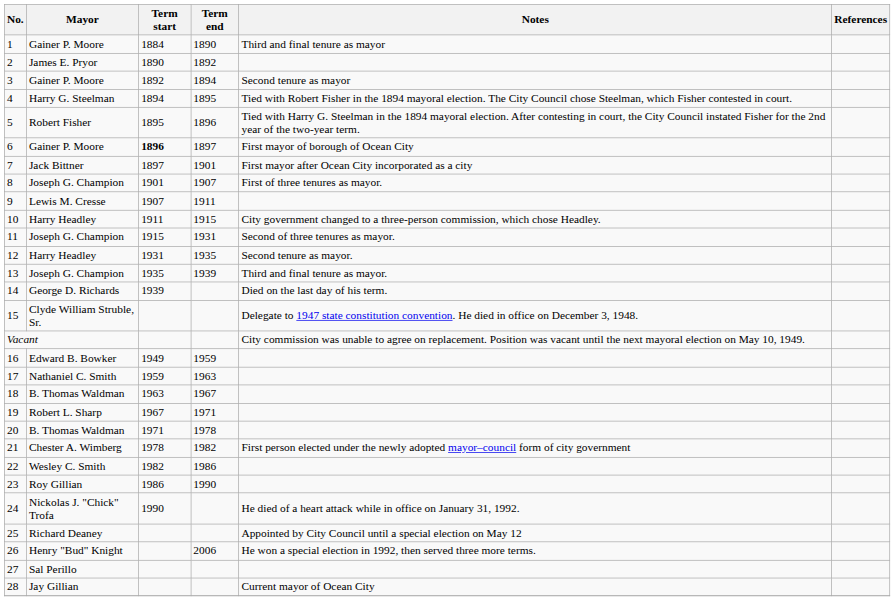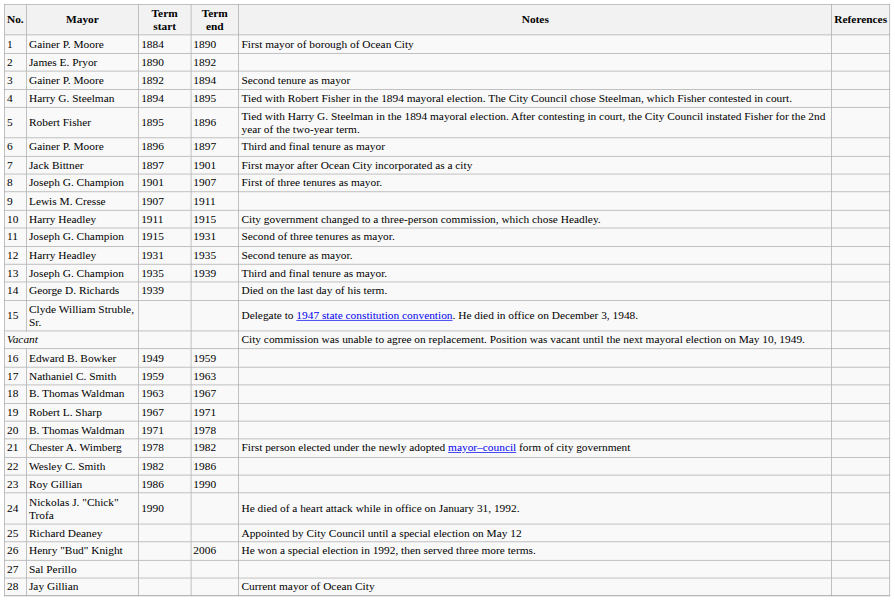1 | Notes: Third and final tenure as mayor -> First mayor of borough of Ocean City
6 | Term start: bold -> normal
6 | Notes: First mayor of borough of Ocean City -> Third and final tenure as mayor
